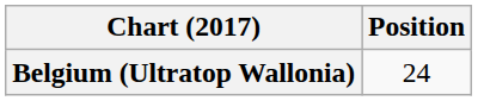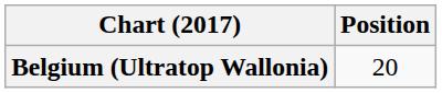Belgium (Ultratop Wallonia) | Position: 24 -> 20
